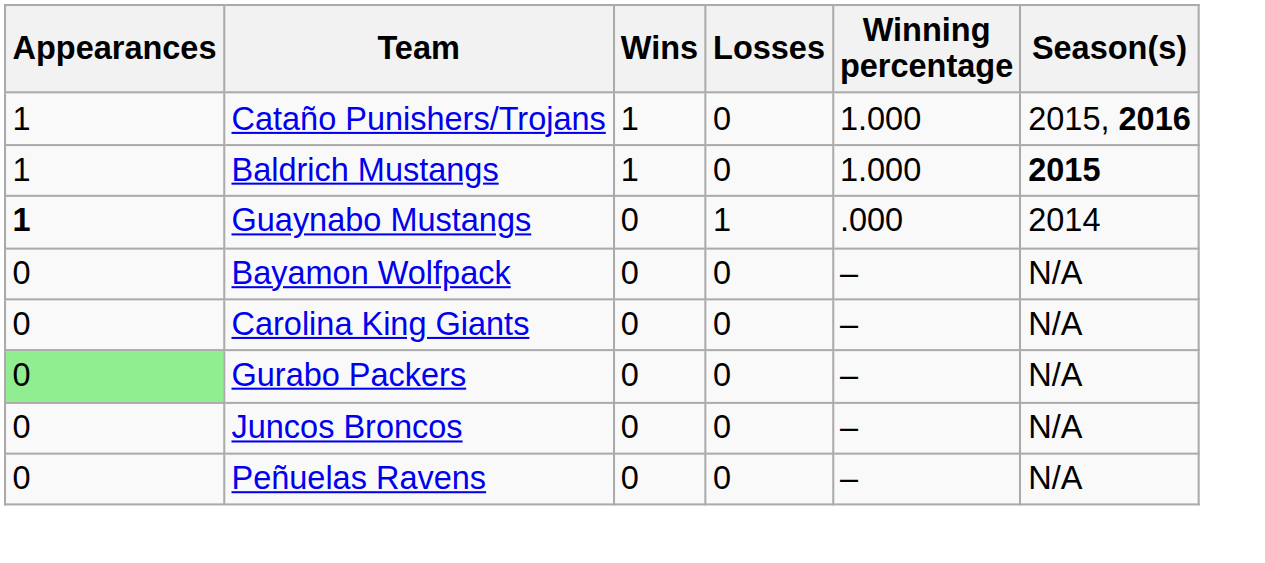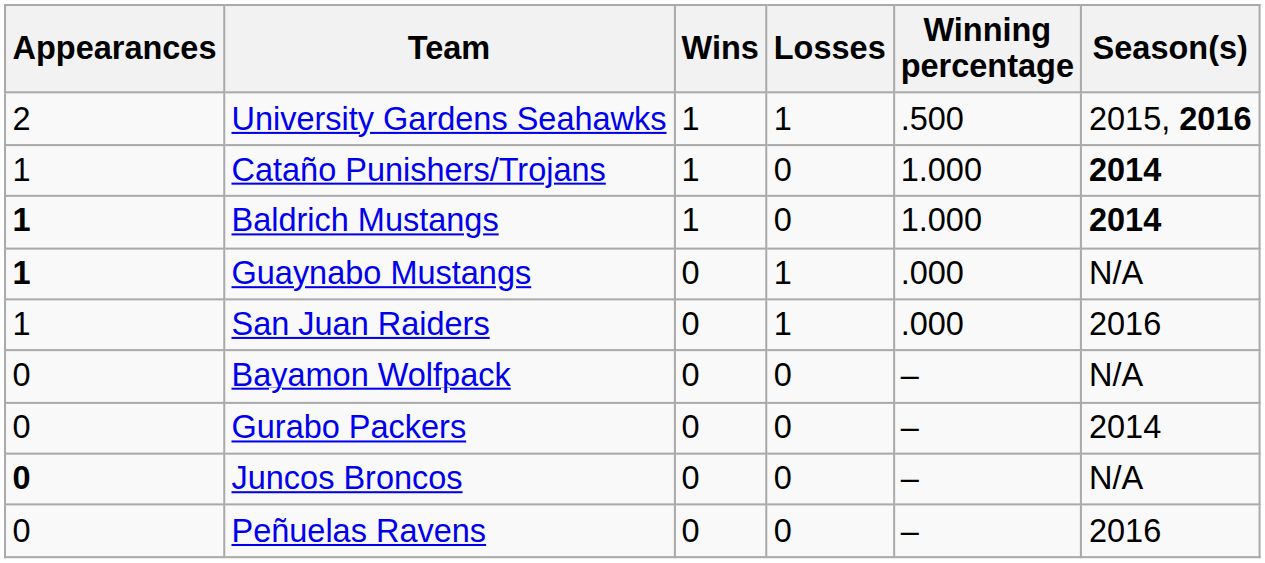+ row: 2 | University Gardens Seahawks | 1 | 1 | .500 | 2015, 2016
Cataño Punishers/Trojans | Season(s): 2015, 2016 -> 2014
Baldrich Mustangs | Appearances: normal -> bold
Baldrich Mustangs | Season(s): 2015 -> 2014
Guaynabo Mustangs | Season(s): 2014 -> N/A
+ row: 1 | San Juan Raiders | 0 | 1 | .000 | 2016
- row: 0 | Carolina King Giants | 0 | 0 | – | N/A
Gurabo Packers | Appearances: lightgreen background -> no background
Gurabo Packers | Season(s): N/A -> 2014
Juncos Broncos | Appearances: normal -> bold
Peñuelas Ravens | Season(s): N/A -> 2016
